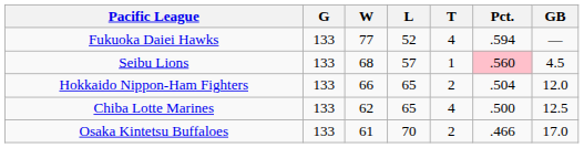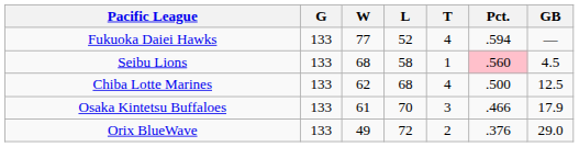Seibu Lions | L: 57 -> 58
- row: Hokkaido Nippon-Ham Fighters | 133 | 66 | 65 | 2 | .504 | 12.0
Chiba Lotte Marines | L: 65 -> 68
Osaka Kintetsu Buffaloes | T: 2 -> 3
Osaka Kintetsu Buffaloes | GB: 17.0 -> 17.9
+ row: Orix BlueWave | 133 | 49 | 72 | 2 | .376 | 29.0
